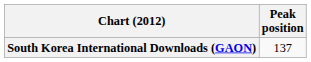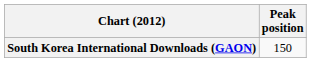South Korea International Downloads (GAON) | Peak position: 137 -> 150
